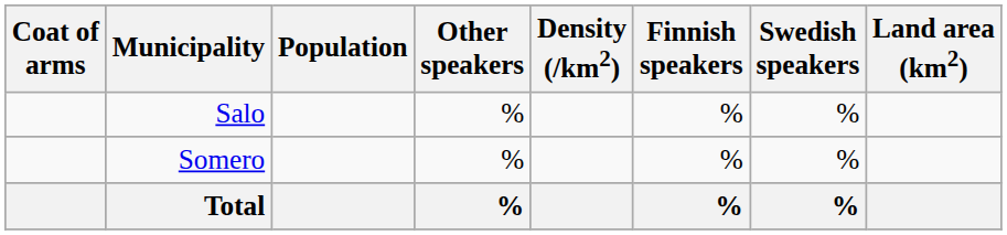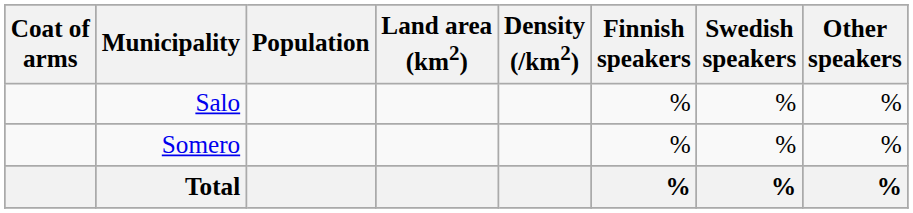columns swapped: Land area (km2) <-> Other speakers
